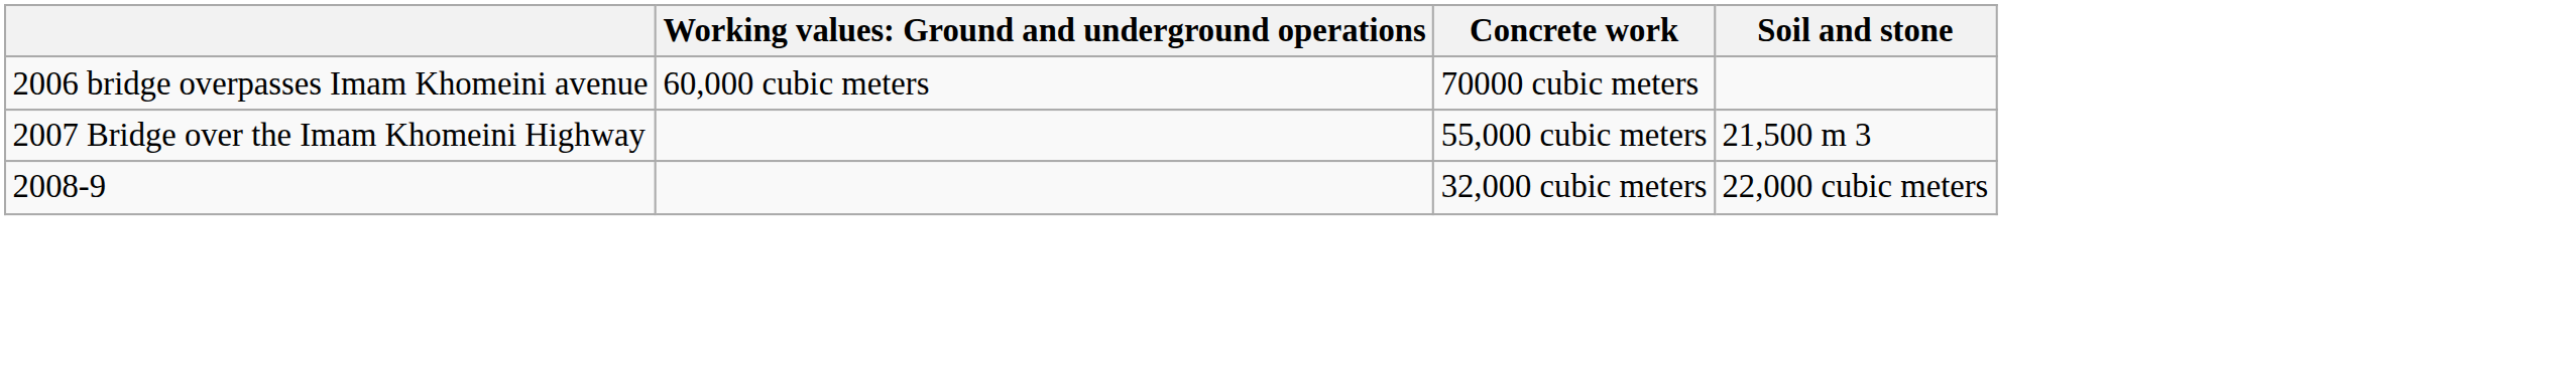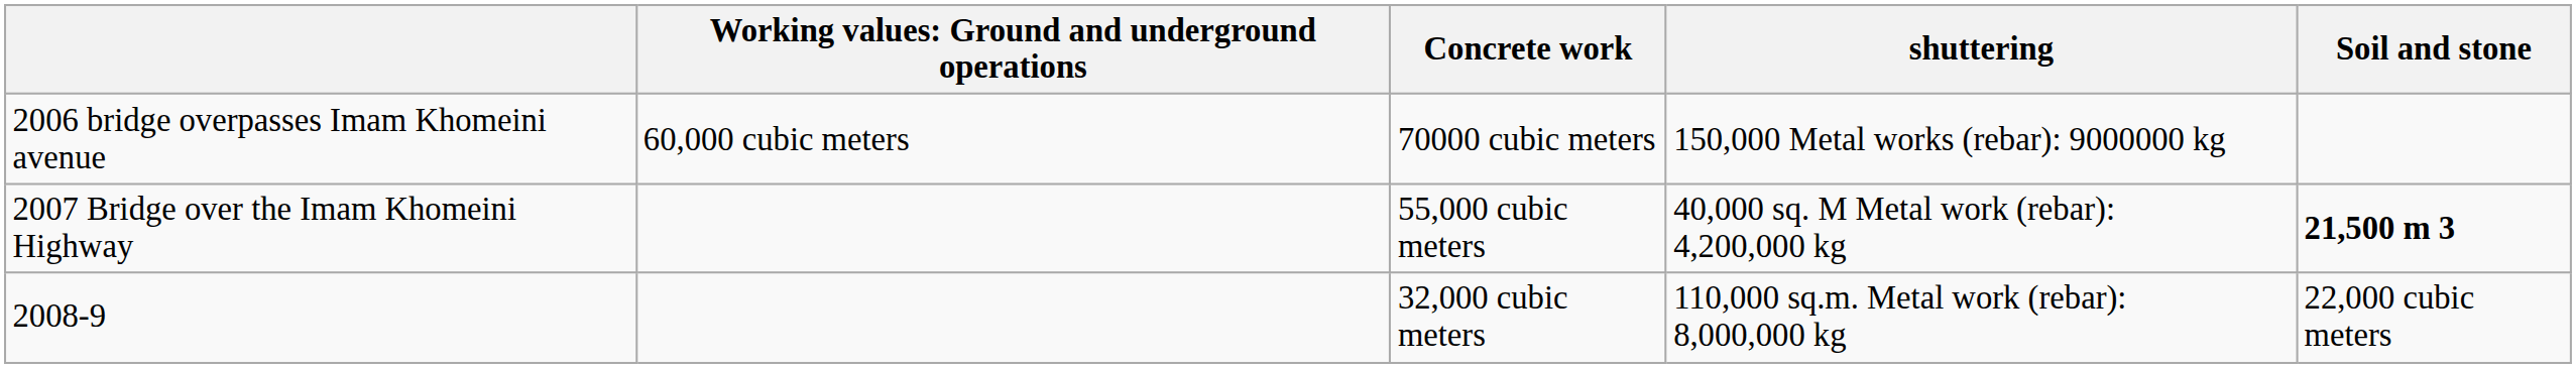+ column: shuttering | 150,000 Metal works (rebar): 9000000 kg | 40,000 sq. M Metal work (rebar): 4,200,000 kg | 110,000 sq.m. Metal work (rebar): 8,000,000 kg
2007 Bridge over the Imam Khomeini Highway | Soil and stone: normal -> bold
